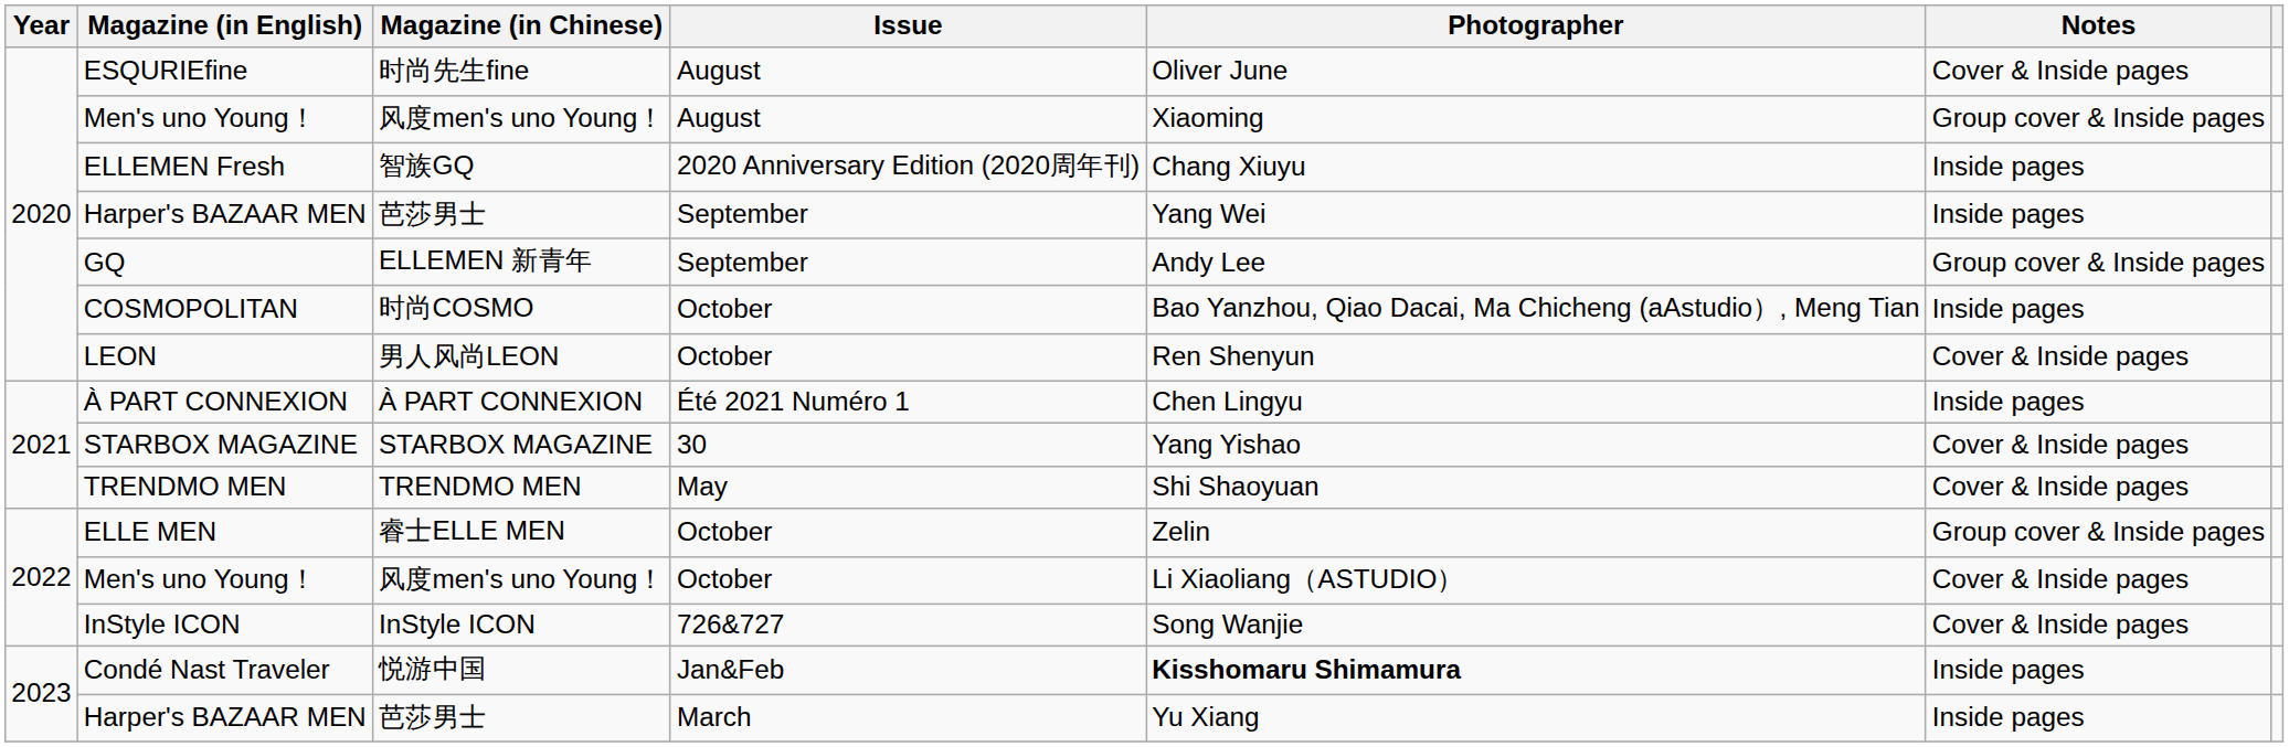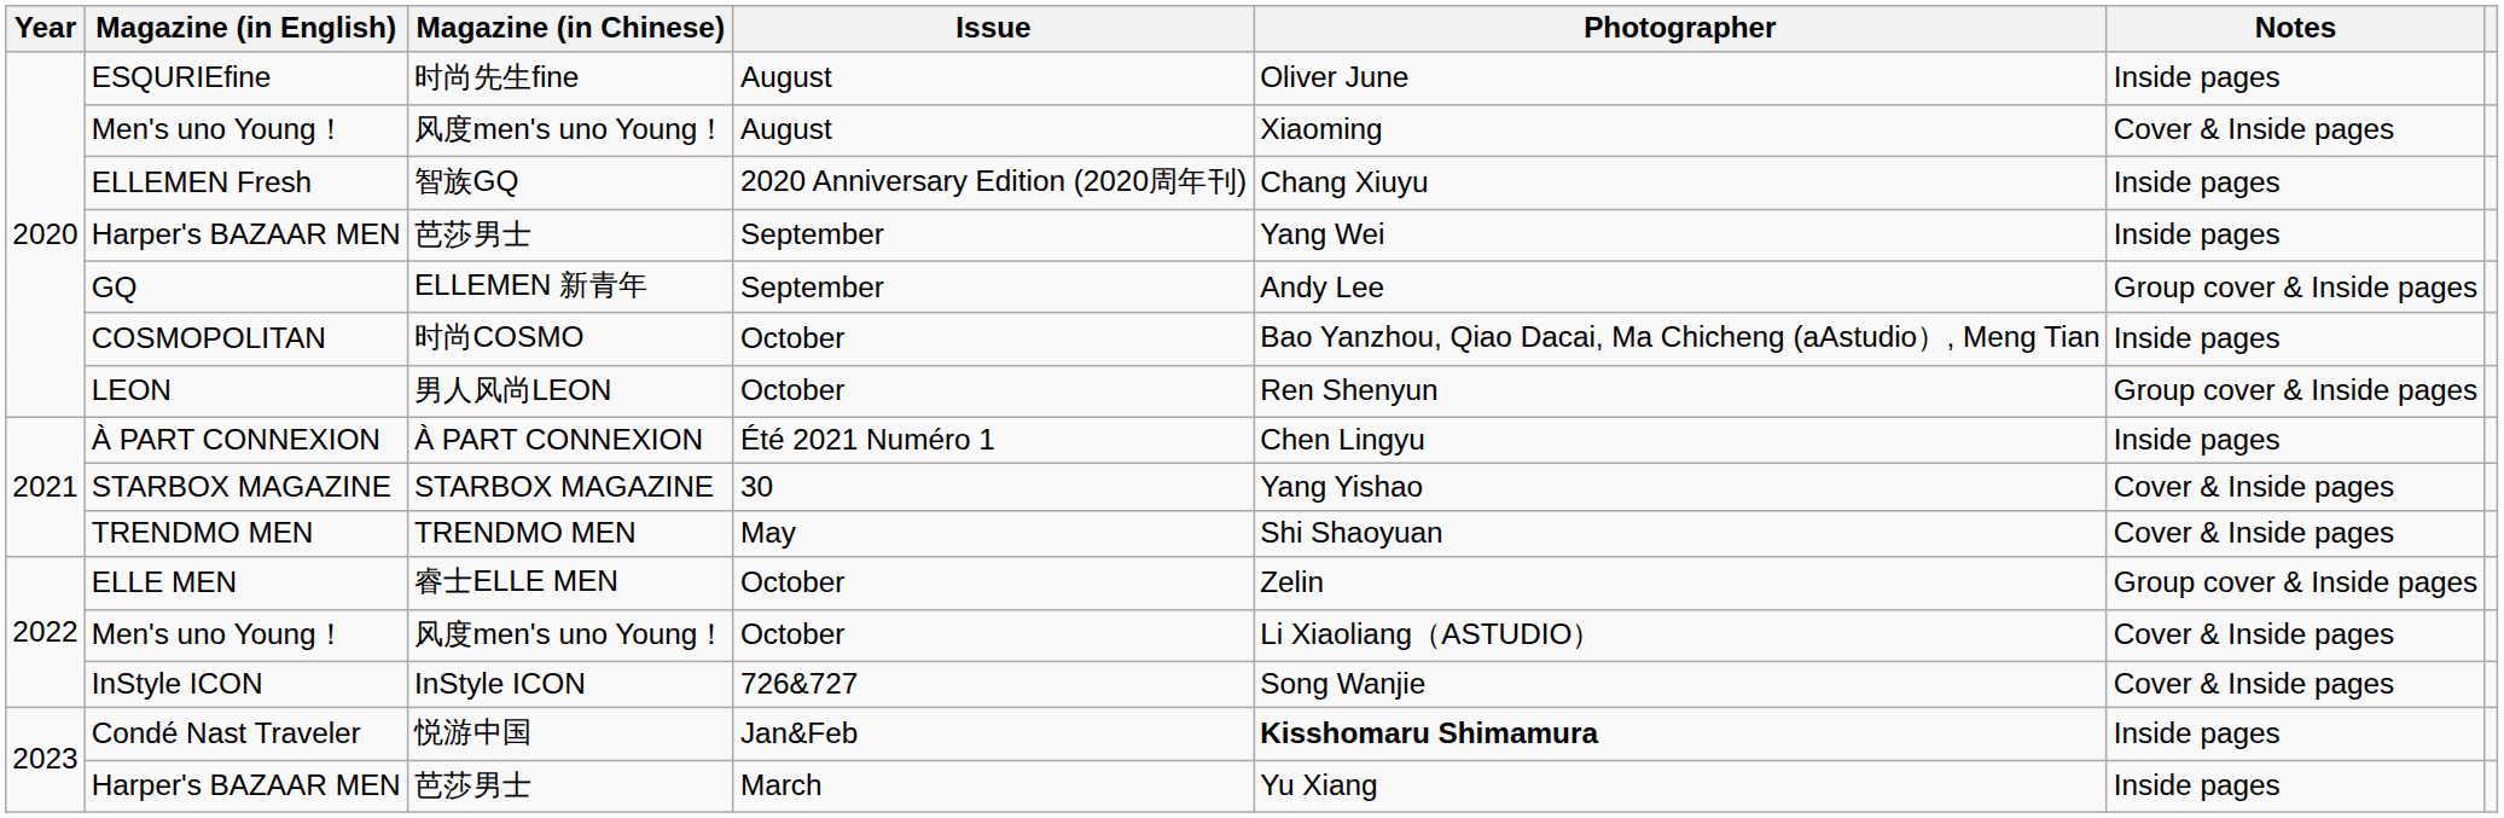ESQURIEfine | Notes: Cover & Inside pages -> Inside pages
Men's uno Young！ / August | Notes: Group cover & Inside pages -> Cover & Inside pages
LEON | Notes: Cover & Inside pages -> Group cover & Inside pages
